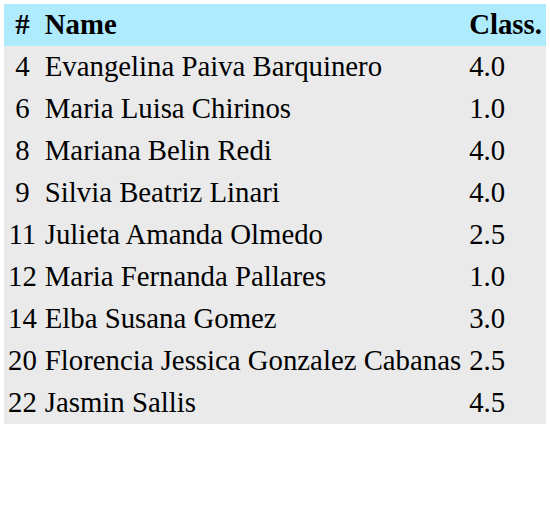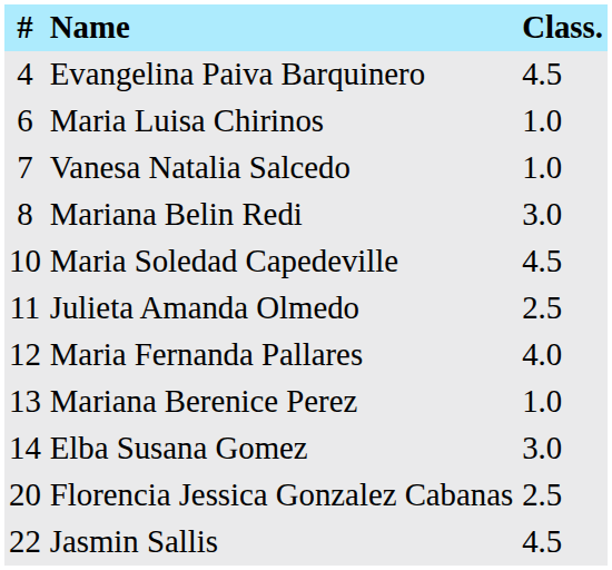Evangelina Paiva Barquinero | Class.: 4.0 -> 4.5
+ row: 7 | Vanesa Natalia Salcedo | 1.0
Mariana Belin Redi | Class.: 4.0 -> 3.0
- row: 9 | Silvia Beatriz Linari | 4.0
+ row: 10 | Maria Soledad Capedeville | 4.5
Maria Fernanda Pallares | Class.: 1.0 -> 4.0
+ row: 13 | Mariana Berenice Perez | 1.0
